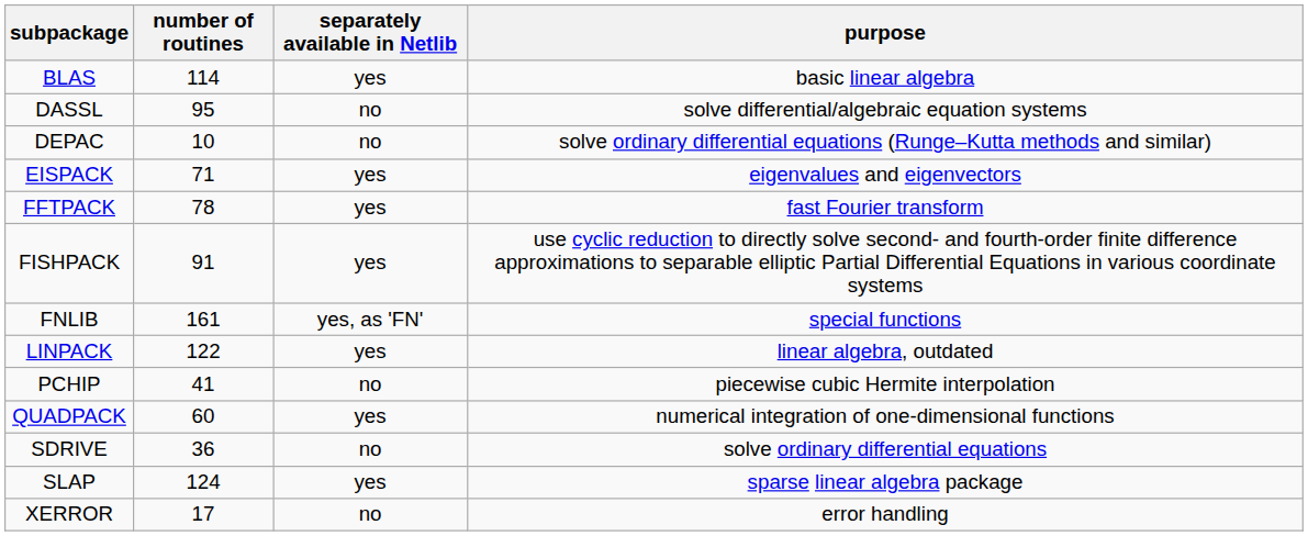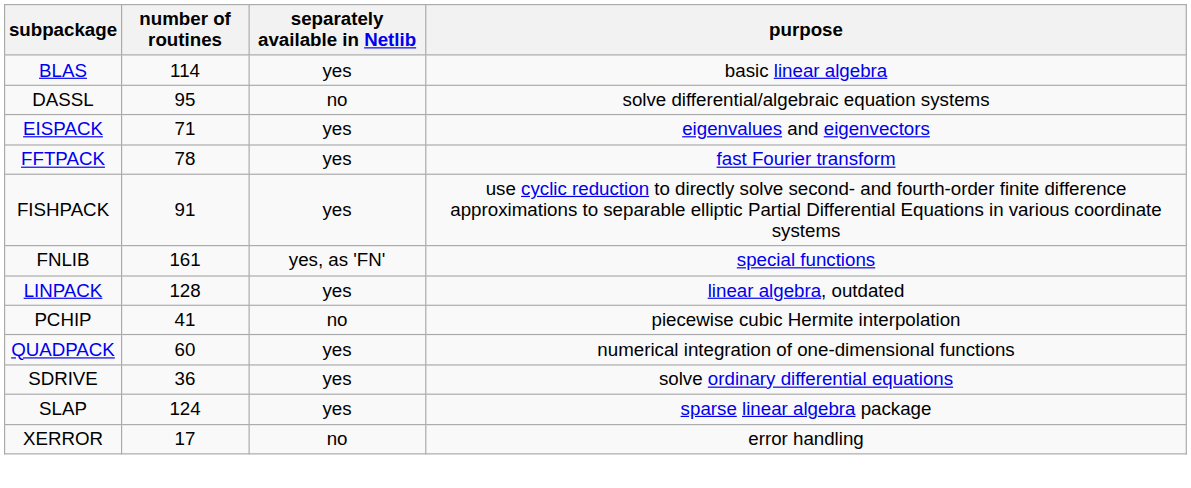- row: DEPAC | 10 | no | solve ordinary differential equations (Runge–Kutta methods and similar)
LINPACK | number of routines: 122 -> 128
SDRIVE | separately available in Netlib: no -> yes
